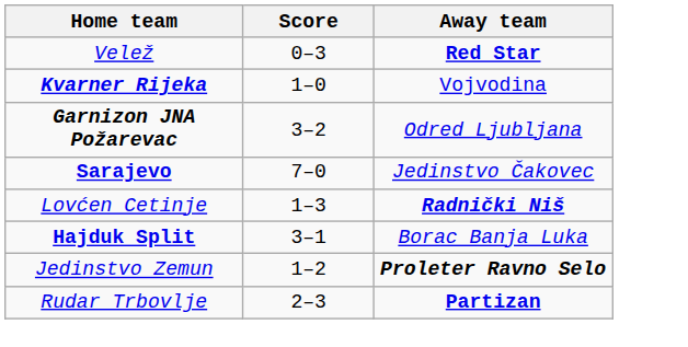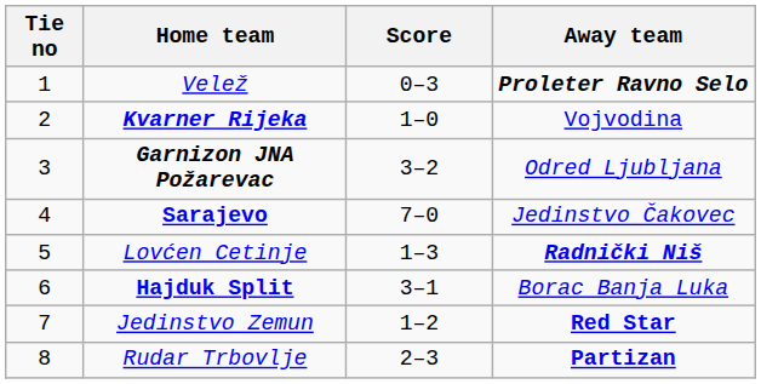+ column: Tie no | 1 | 2 | 3 | 4 | 5 | 6 | 7 | 8
Velež | Away team: Red Star -> Proleter Ravno Selo
Jedinstvo Zemun | Away team: Proleter Ravno Selo -> Red Star
